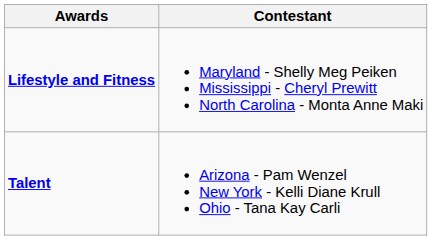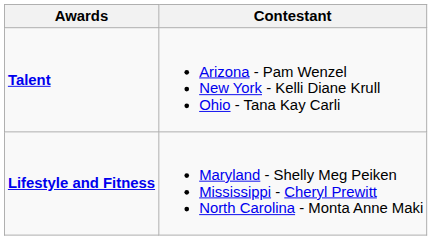rows swapped: Lifestyle and Fitness <-> Talent
